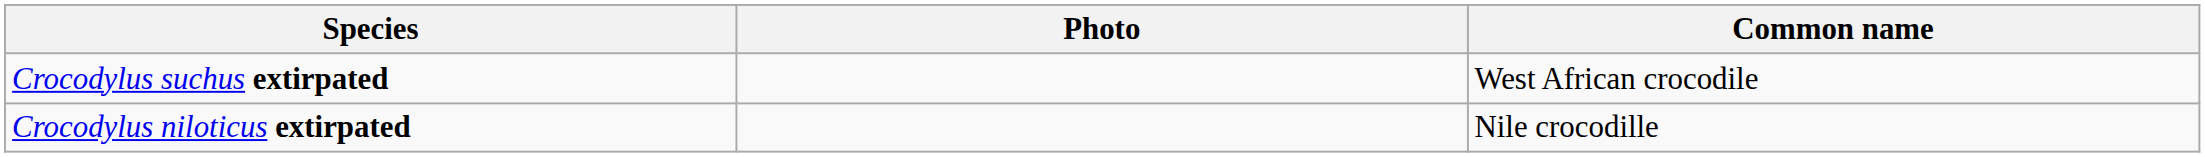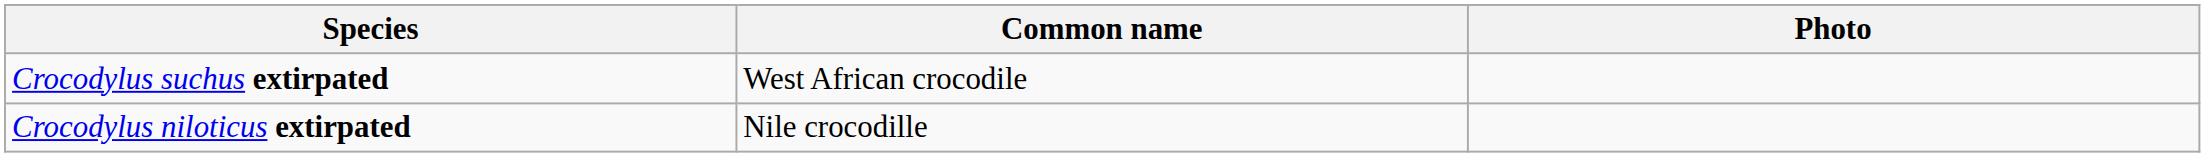columns swapped: Common name <-> Photo
